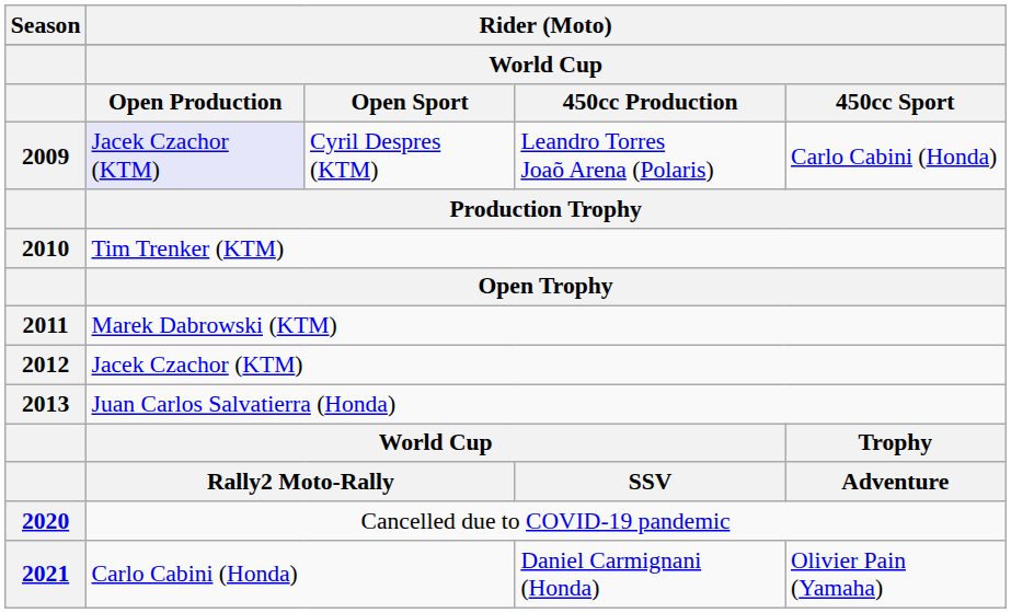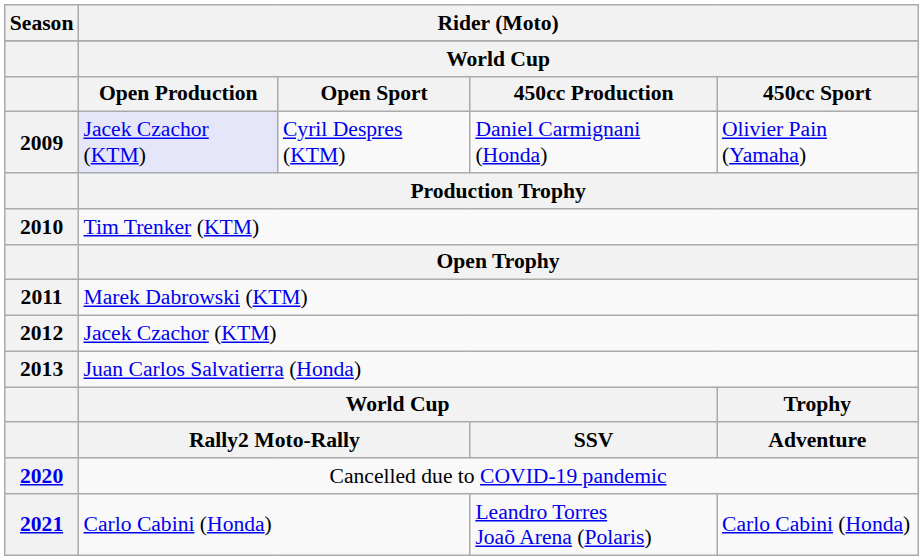2009 | column 4: Leandro Torres Joaõ Arena (Polaris) -> Daniel Carmignani (Honda)
2009 | column 5: Carlo Cabini (Honda) -> Olivier Pain (Yamaha)
2021 | column 4: Daniel Carmignani (Honda) -> Leandro Torres Joaõ Arena (Polaris)
2021 | column 5: Olivier Pain (Yamaha) -> Carlo Cabini (Honda)
